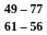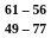rows swapped: 61 – 56 <-> 49 – 77
